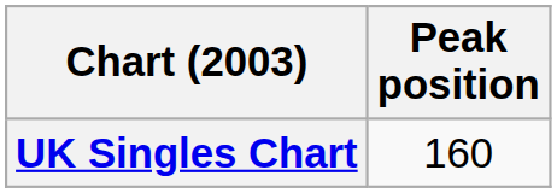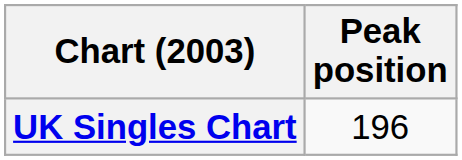UK Singles Chart | Peak position: 160 -> 196
